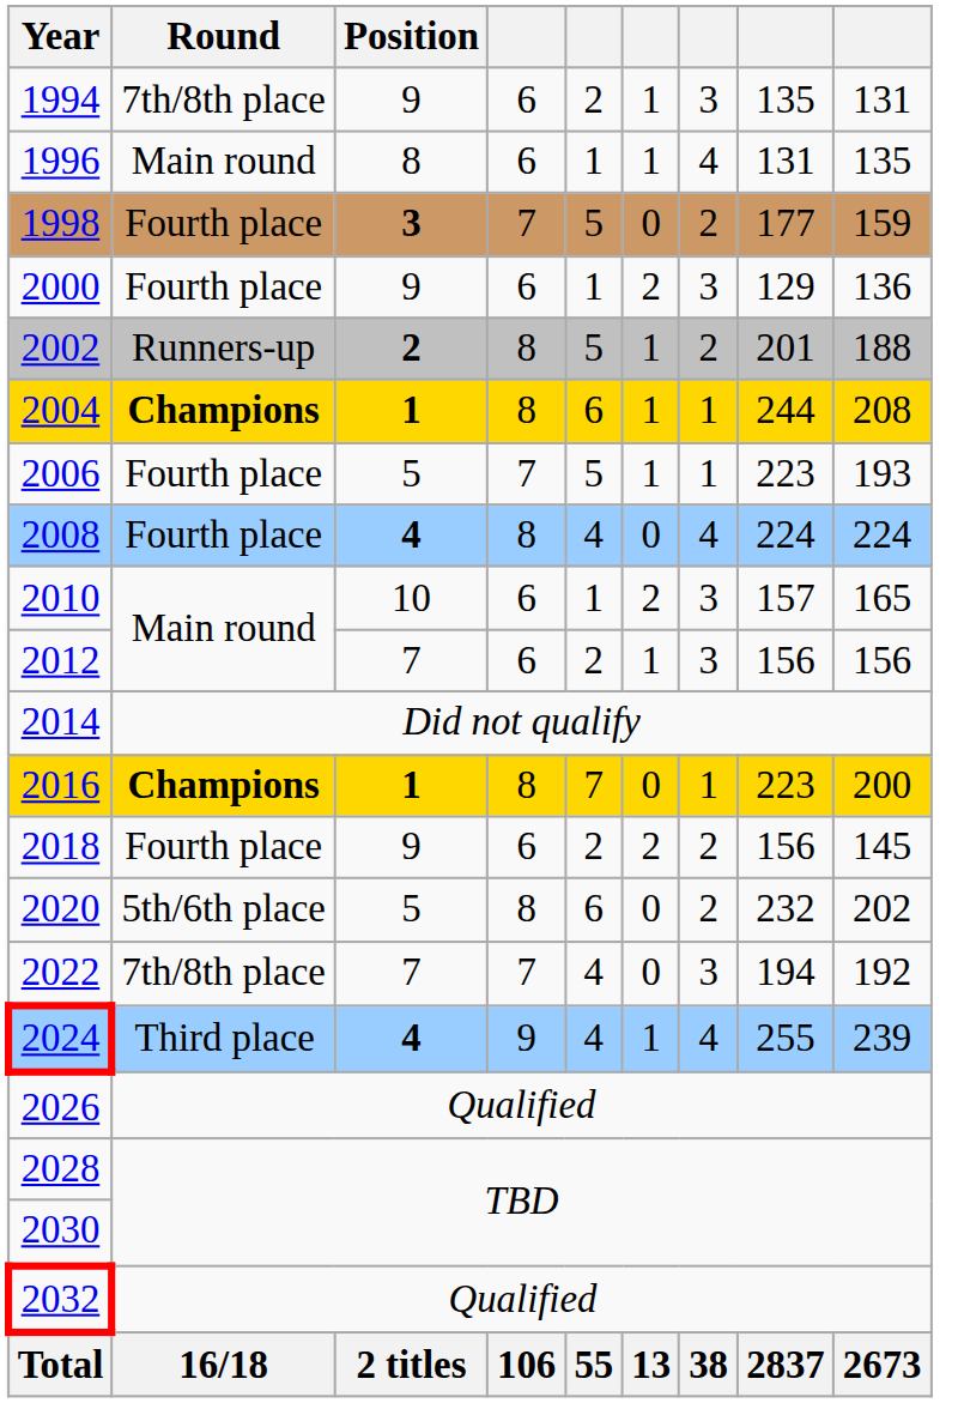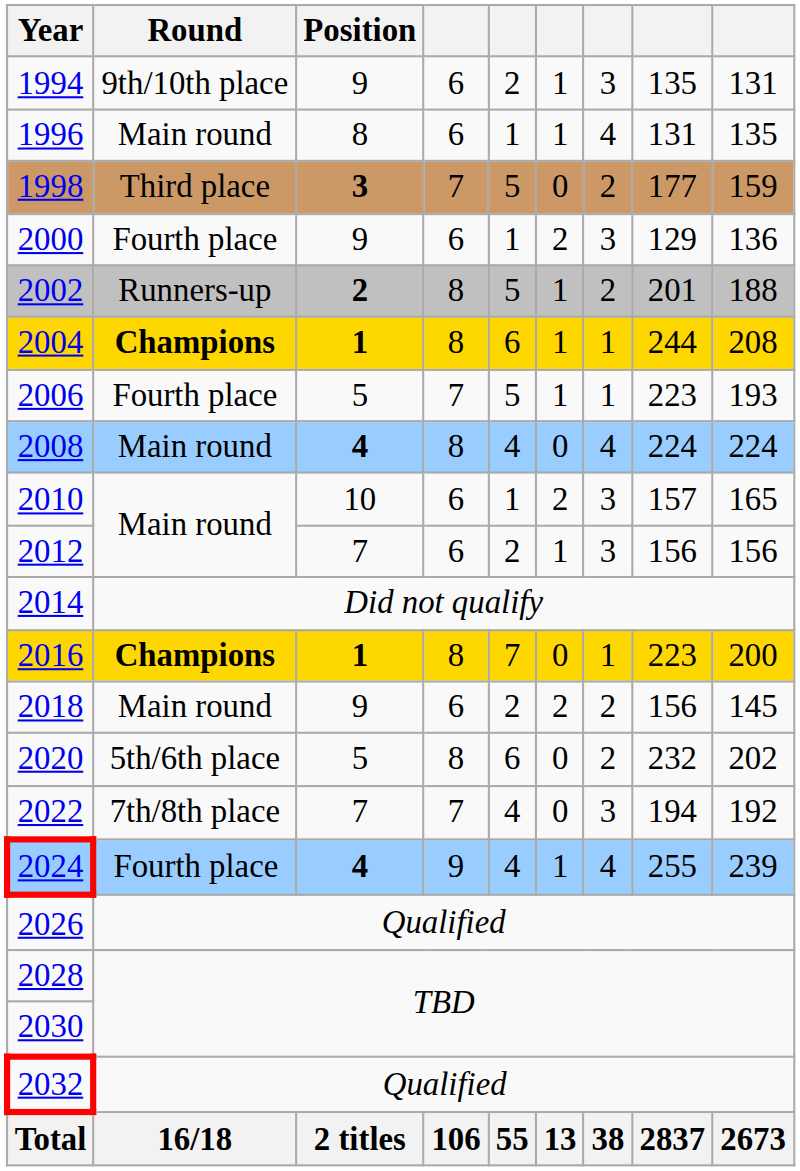1994 | Round: 7th/8th place -> 9th/10th place
1998 | Round: Fourth place -> Third place
2008 | Round: Fourth place -> Main round
2018 | Round: Fourth place -> Main round
2024 | Round: Third place -> Fourth place
